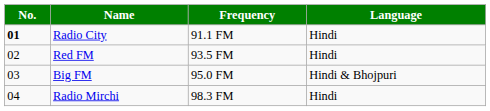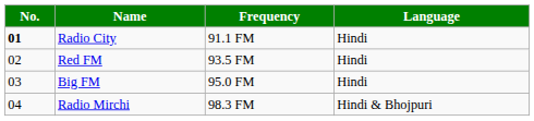Big FM | Language: Hindi & Bhojpuri -> Hindi
Radio Mirchi | Language: Hindi -> Hindi & Bhojpuri
